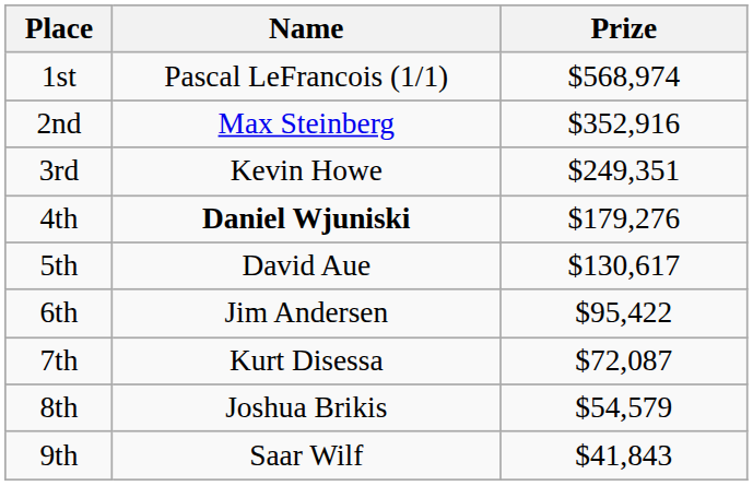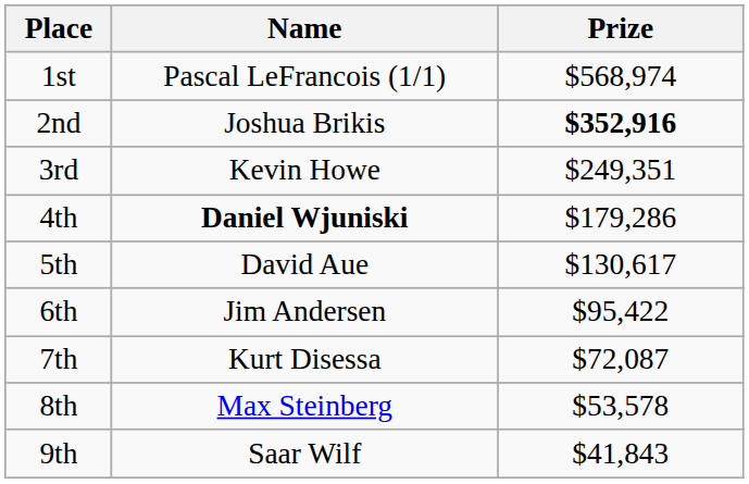2nd | Name: Max Steinberg -> Joshua Brikis
2nd | Prize: normal -> bold
4th | Prize: $179,276 -> $179,286
8th | Name: Joshua Brikis -> Max Steinberg
8th | Prize: $54,579 -> $53,578
